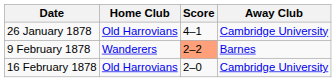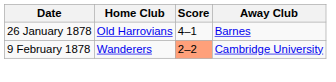26 January 1878 | Away Club: Cambridge University -> Barnes
9 February 1878 | Away Club: Barnes -> Cambridge University
- row: 16 February 1878 | Old Harrovians | 2–0 | Cambridge University
